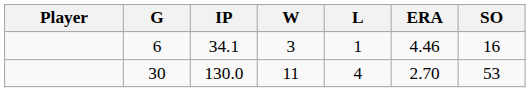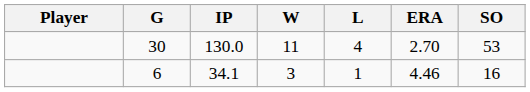rows swapped: 30 <-> 6
